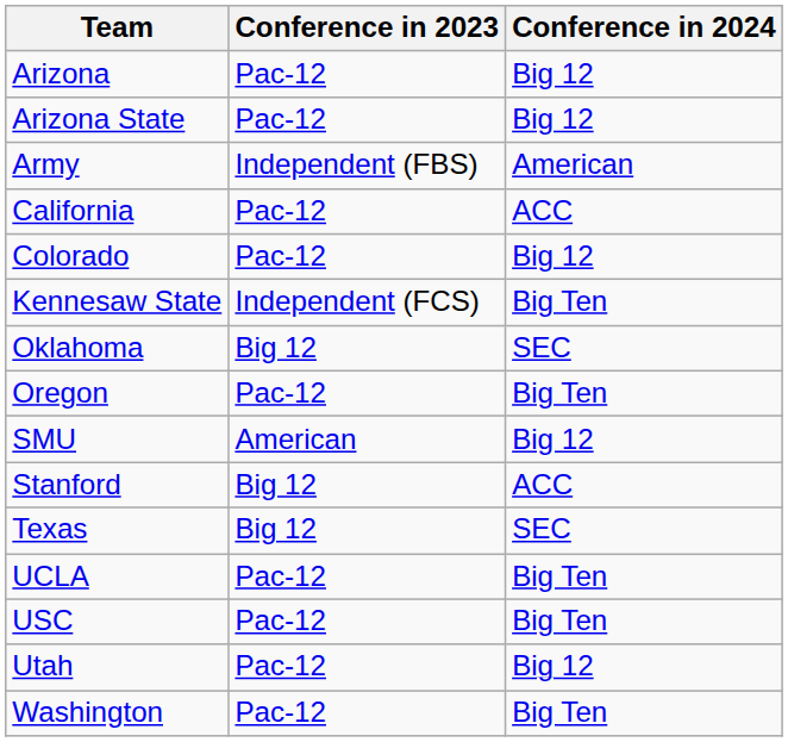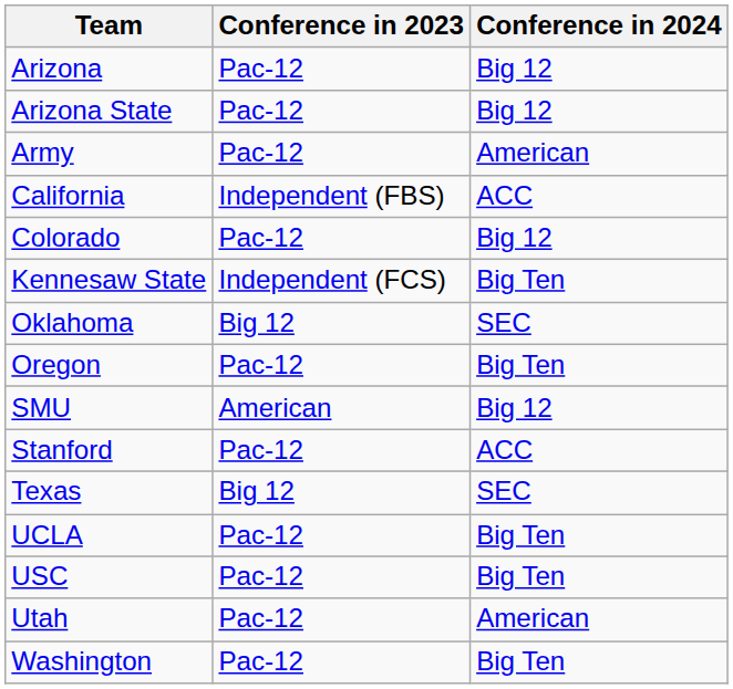Army | Conference in 2023: Independent (FBS) -> Pac-12
California | Conference in 2023: Pac-12 -> Independent (FBS)
Stanford | Conference in 2023: Big 12 -> Pac-12
Utah | Conference in 2024: Big 12 -> American
